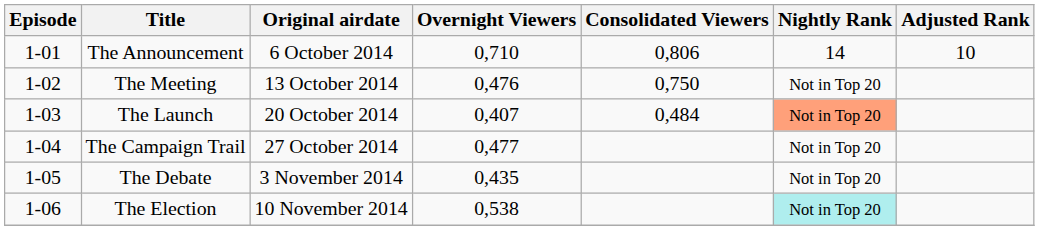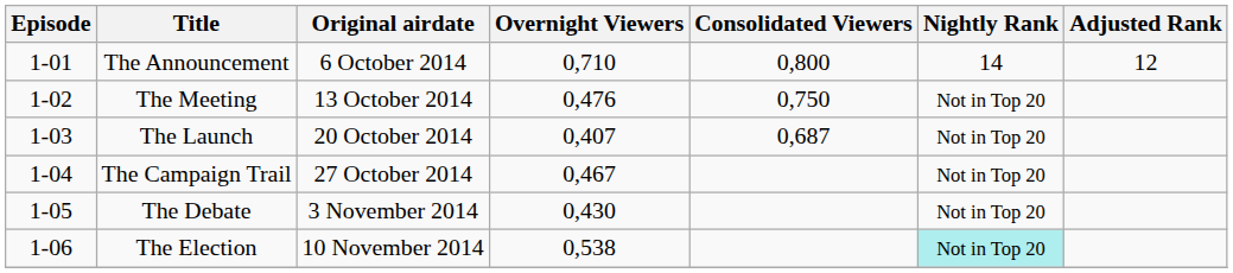The Announcement | Consolidated Viewers: 0,806 -> 0,800
The Announcement | Adjusted Rank: 10 -> 12
The Launch | Consolidated Viewers: 0,484 -> 0,687
The Launch | Nightly Rank: lightsalmon background -> no background
The Campaign Trail | Overnight Viewers: 0,477 -> 0,467
The Debate | Overnight Viewers: 0,435 -> 0,430
